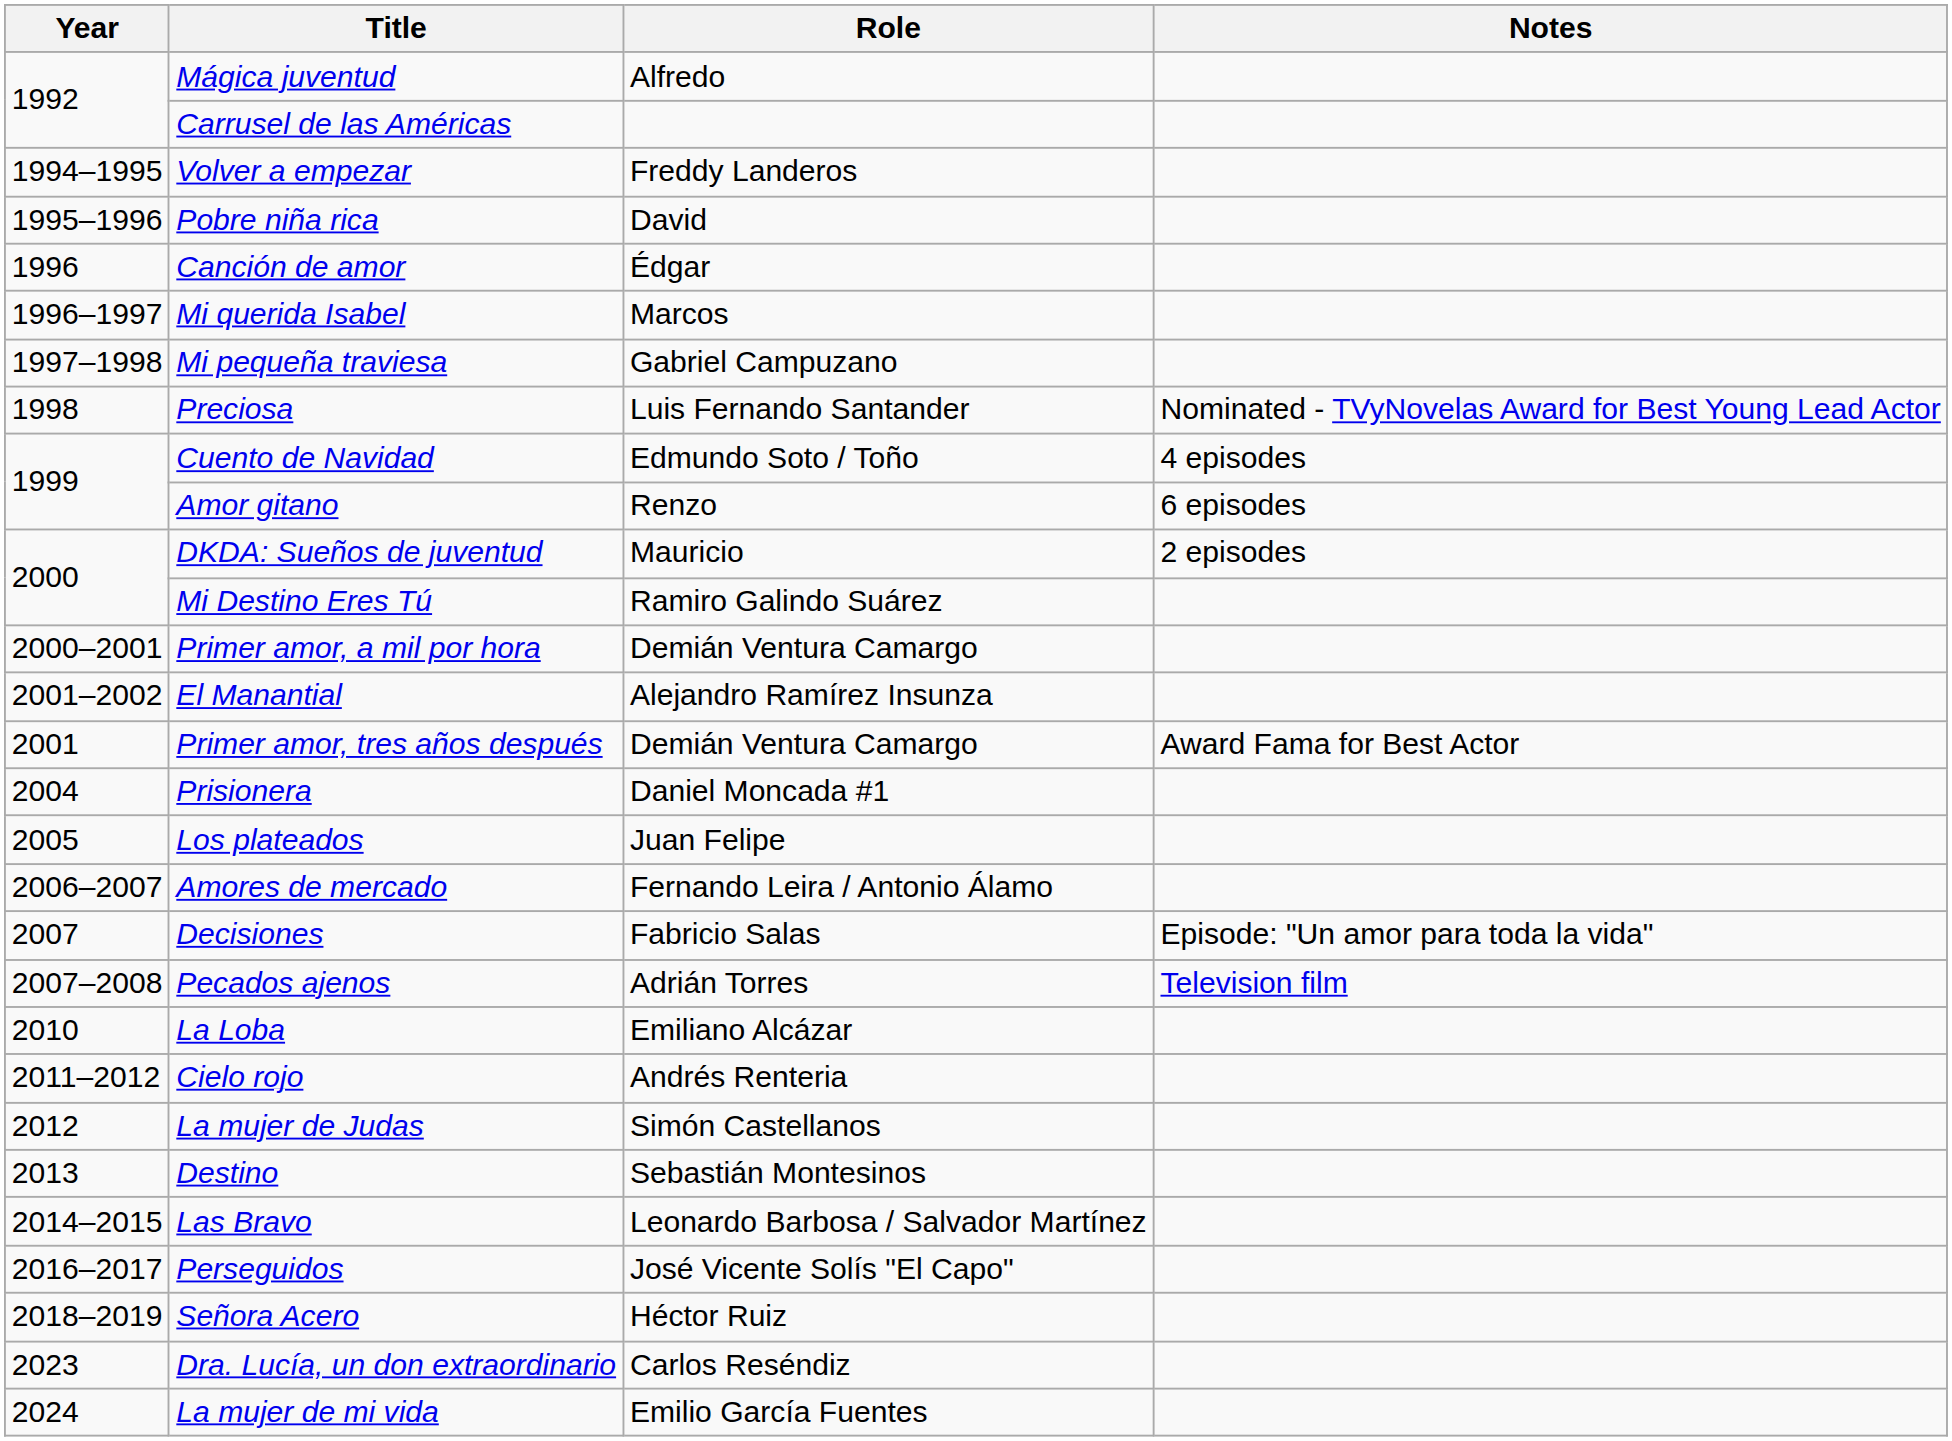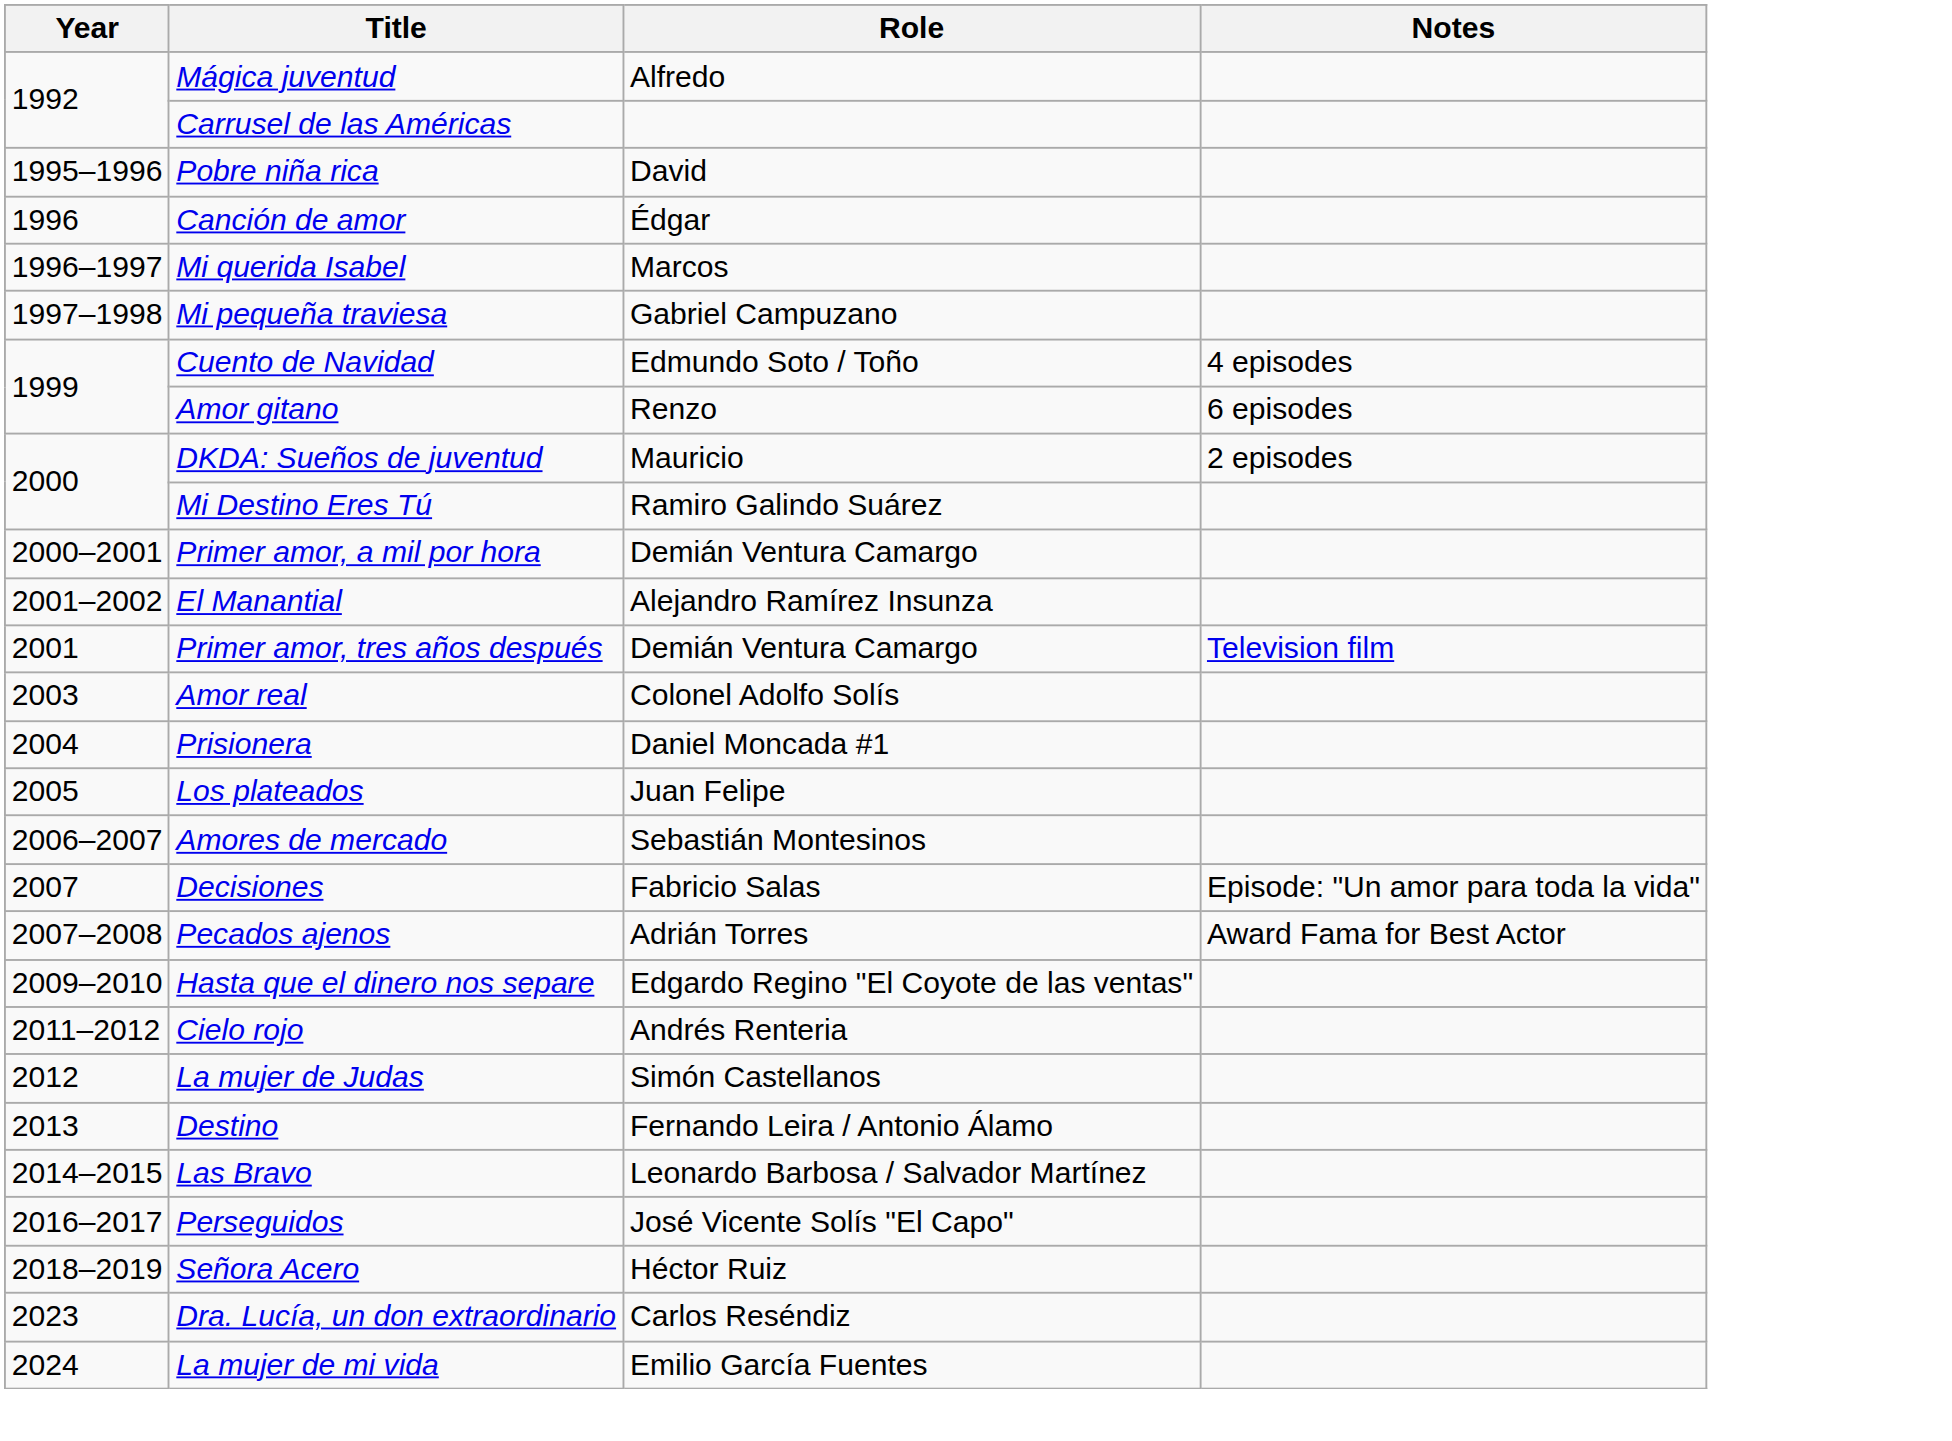- row: 1994–1995 | Volver a empezar | Freddy Landeros
- row: 1998 | Preciosa | Luis Fernando Santander | Nominated - TVyNovelas Award for Best Young Lead Actor
Primer amor, tres años después | Notes: Award Fama for Best Actor -> Television film
+ row: 2003 | Amor real | Colonel Adolfo Solís
Amores de mercado | Role: Fernando Leira / Antonio Álamo -> Sebastián Montesinos
Pecados ajenos | Notes: Television film -> Award Fama for Best Actor
+ row: 2009–2010 | Hasta que el dinero nos separe | Edgardo Regino "El Coyote de las ventas"
- row: 2010 | La Loba | Emiliano Alcázar
Destino | Role: Sebastián Montesinos -> Fernando Leira / Antonio Álamo
